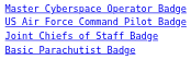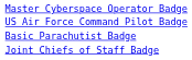rows swapped: Basic Parachutist Badge <-> Joint Chiefs of Staff Badge
